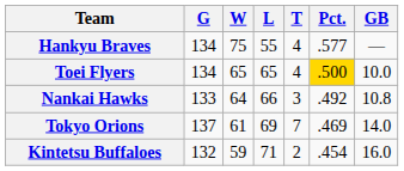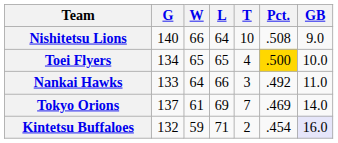- row: Hankyu Braves | 134 | 75 | 55 | 4 | .577 | —
+ row: Nishitetsu Lions | 140 | 66 | 64 | 10 | .508 | 9.0
Nankai Hawks | GB: 10.8 -> 11.0
Kintetsu Buffaloes | GB: no background -> lavender background
